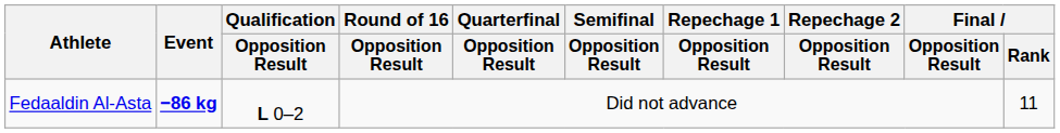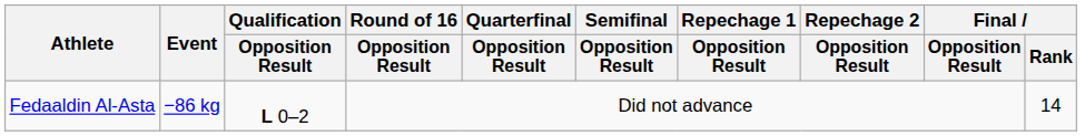Fedaaldin Al-Asta | Event: bold -> normal
Fedaaldin Al-Asta | Final / Rank: 11 -> 14
